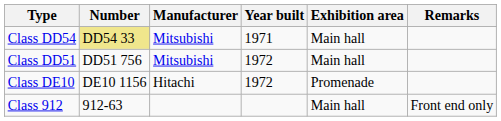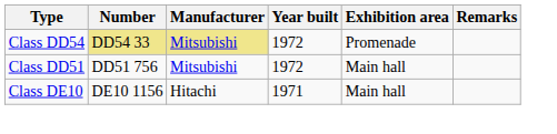Class DD54 | Manufacturer: no background -> khaki background
Class DD54 | Year built: 1971 -> 1972
Class DD54 | Exhibition area: Main hall -> Promenade
Class DE10 | Year built: 1972 -> 1971
Class DE10 | Exhibition area: Promenade -> Main hall
- row: Class 912 | 912-63 | Main hall | Front end only
